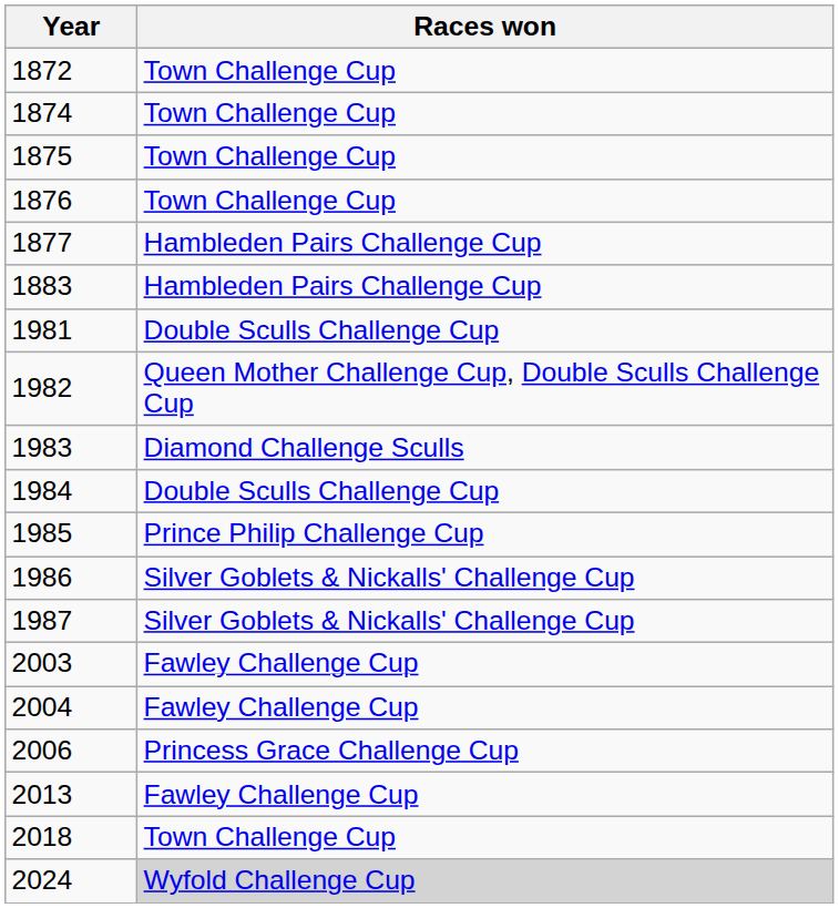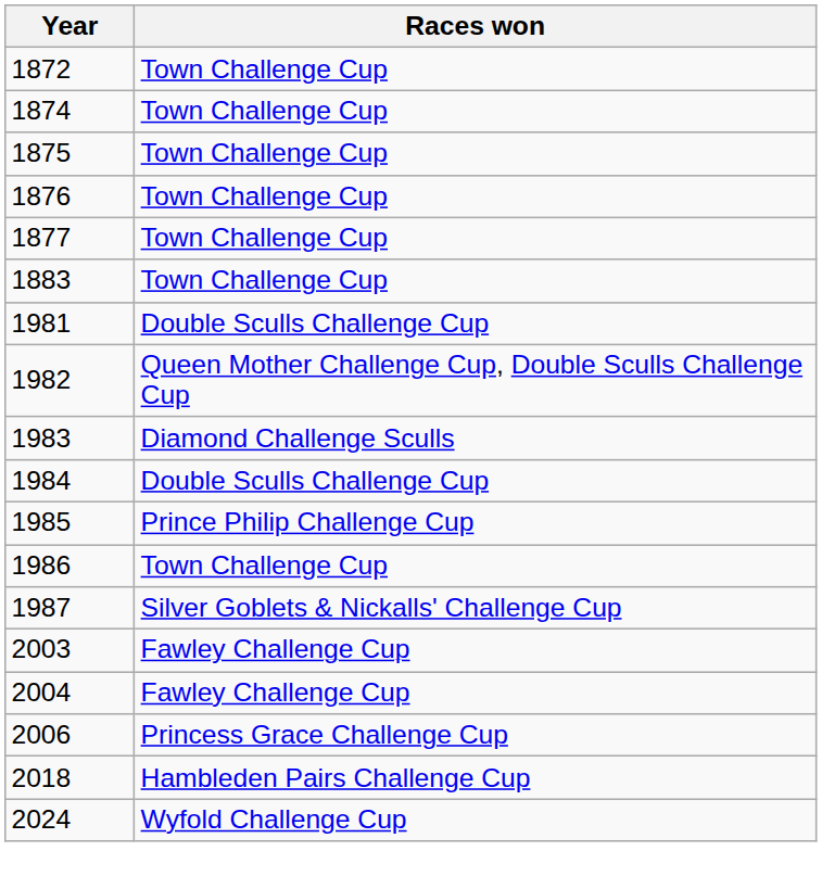1877 | Races won: Hambleden Pairs Challenge Cup -> Town Challenge Cup
1883 | Races won: Hambleden Pairs Challenge Cup -> Town Challenge Cup
1986 | Races won: Silver Goblets & Nickalls' Challenge Cup -> Town Challenge Cup
- row: 2013 | Fawley Challenge Cup
2018 | Races won: Town Challenge Cup -> Hambleden Pairs Challenge Cup
2024 | Races won: lightgrey background -> no background
